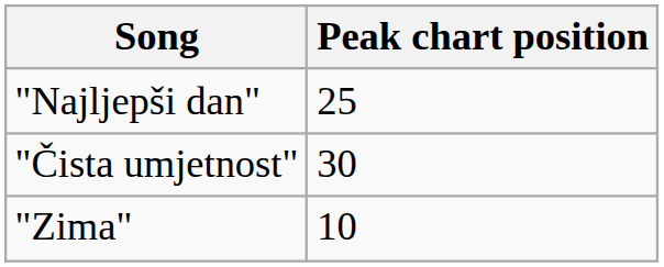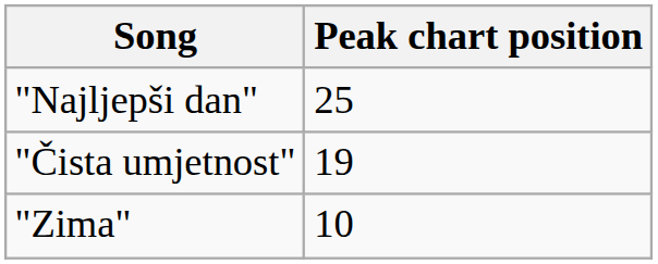"Čista umjetnost" | Peak chart position: 30 -> 19
